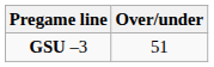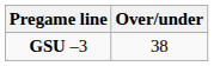GSU –3 | Over/under: 51 -> 38
